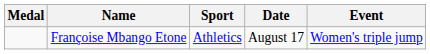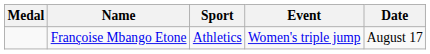columns swapped: Event <-> Date
